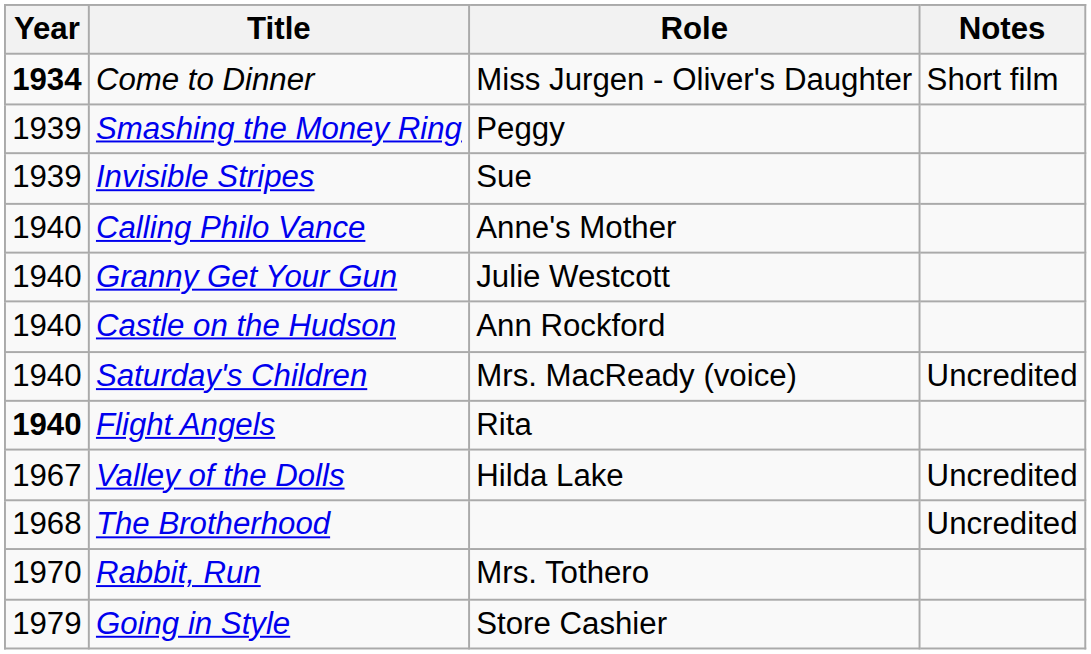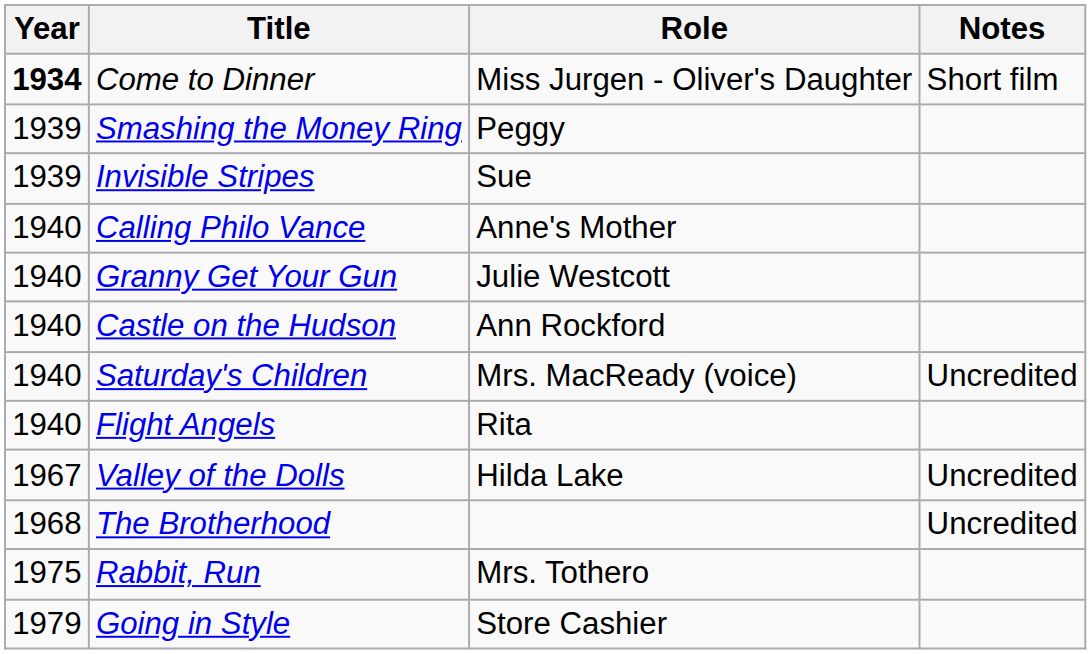Flight Angels | Year: bold -> normal
Rabbit, Run | Year: 1970 -> 1975
